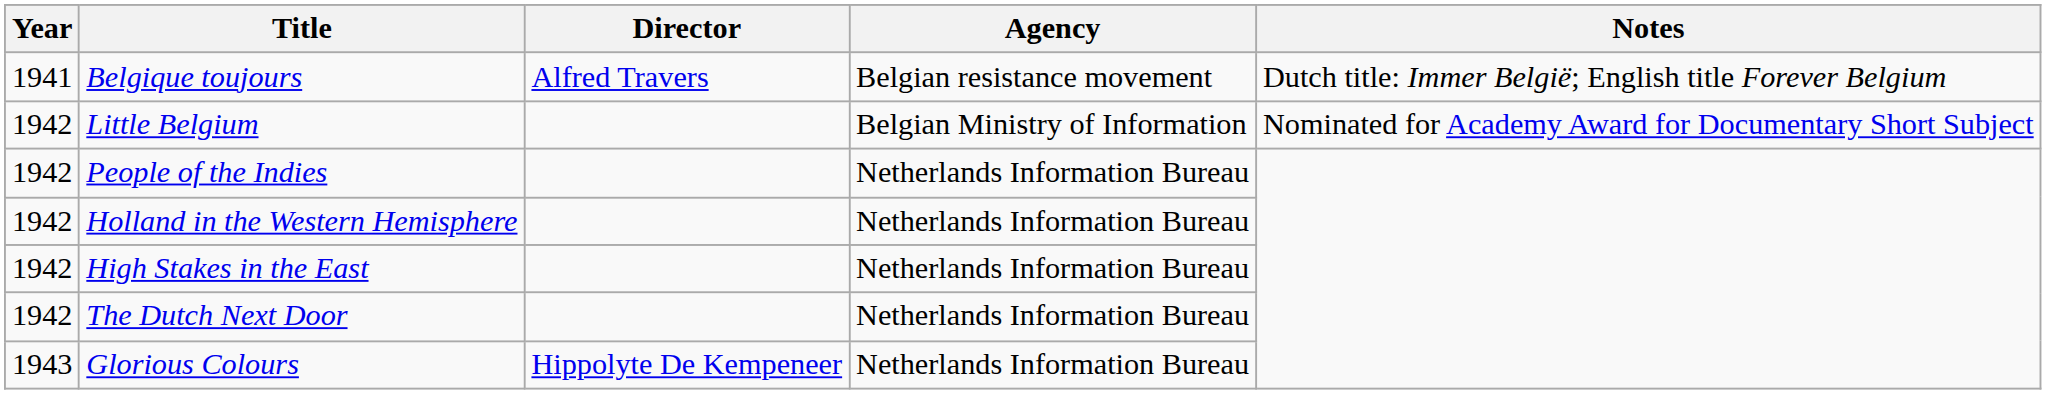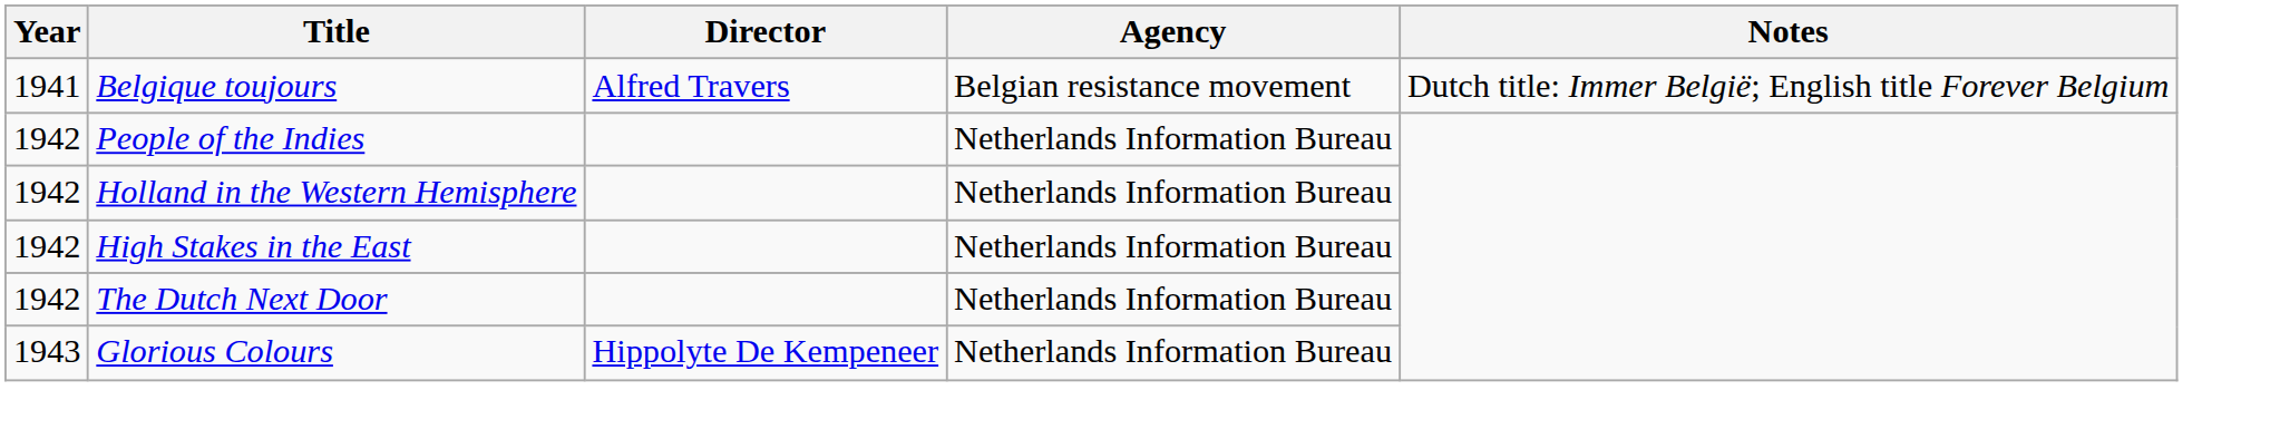- row: 1942 | Little Belgium | Belgian Ministry of Information | Nominated for Academy Award for Documentary Short Subject
